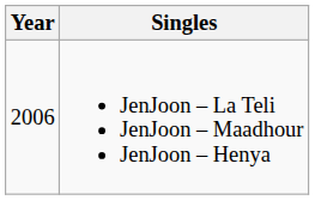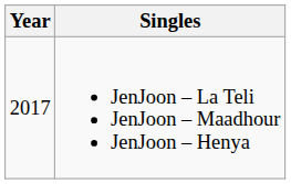JenJoon – La Teli JenJoon – Maadhour JenJoon – Henya | Year: 2006 -> 2017
